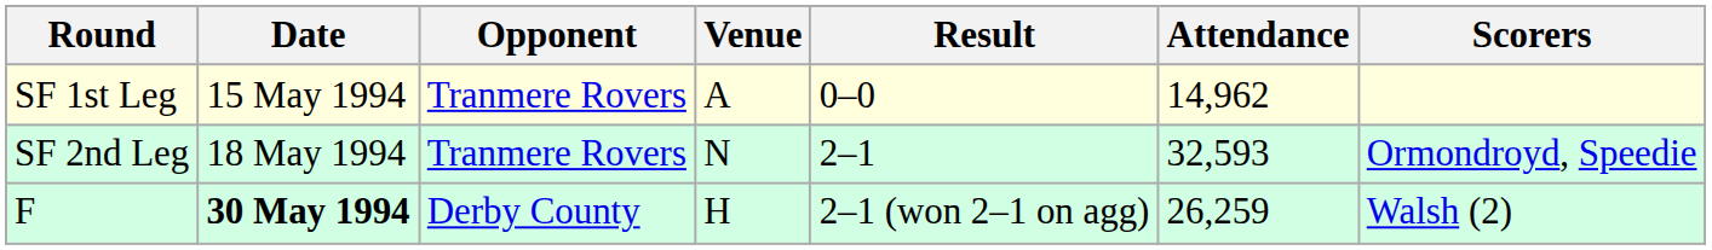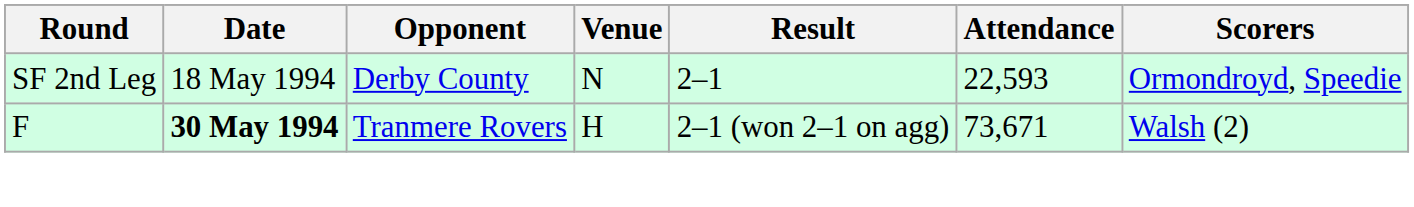- row: SF 1st Leg | 15 May 1994 | Tranmere Rovers | A | 0–0 | 14,962
SF 2nd Leg | Opponent: Tranmere Rovers -> Derby County
SF 2nd Leg | Attendance: 32,593 -> 22,593
F | Opponent: Derby County -> Tranmere Rovers
F | Attendance: 26,259 -> 73,671
